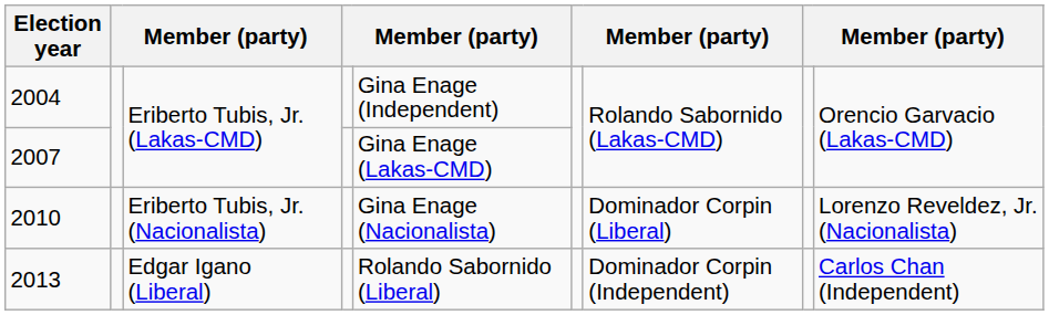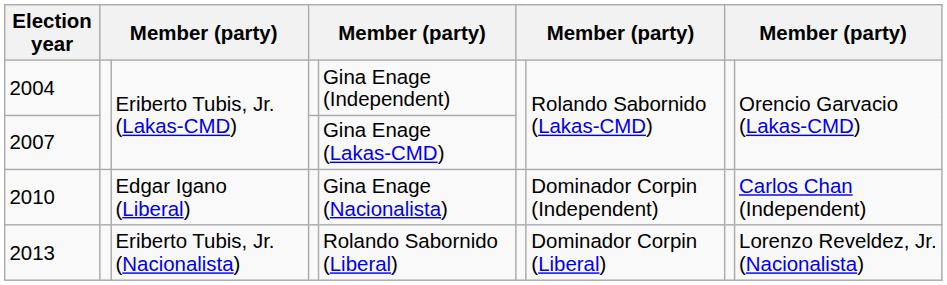2010 | column 3: Eriberto Tubis, Jr. (Nacionalista) -> Edgar Igano (Liberal)
2010 | column 7: Dominador Corpin (Liberal) -> Dominador Corpin (Independent)
2010 | column 9: Lorenzo Reveldez, Jr. (Nacionalista) -> Carlos Chan (Independent)
2013 | column 3: Edgar Igano (Liberal) -> Eriberto Tubis, Jr. (Nacionalista)
2013 | column 7: Dominador Corpin (Independent) -> Dominador Corpin (Liberal)
2013 | column 9: Carlos Chan (Independent) -> Lorenzo Reveldez, Jr. (Nacionalista)
